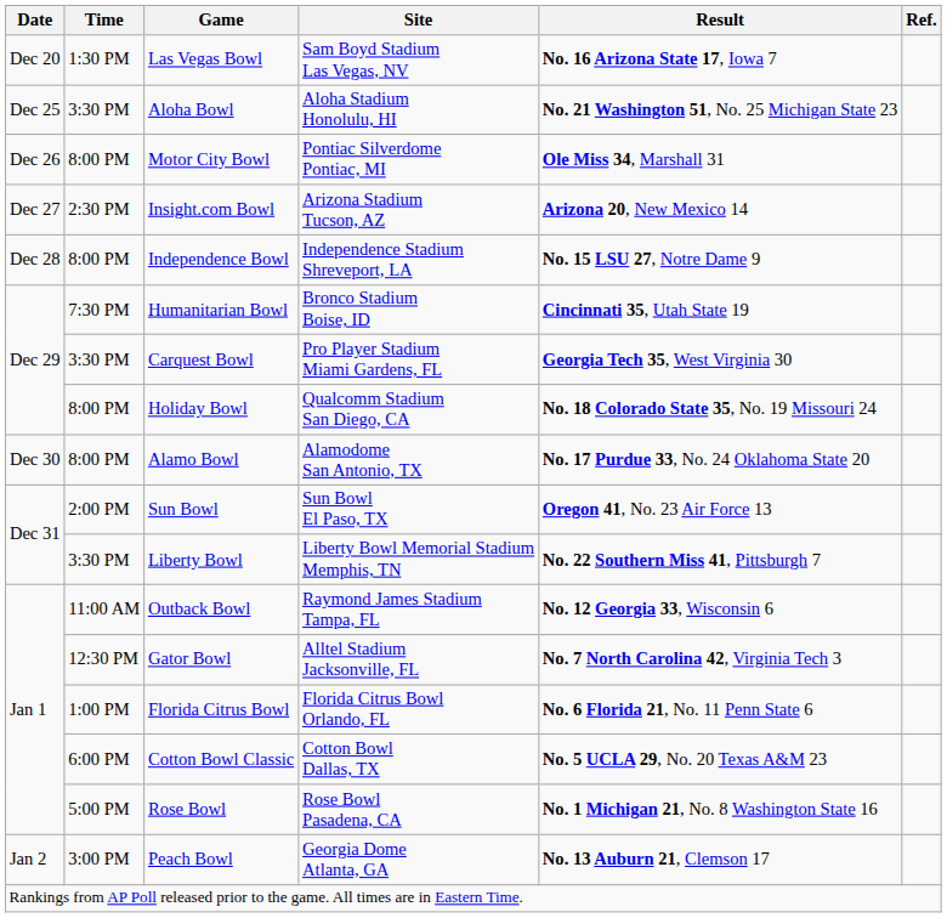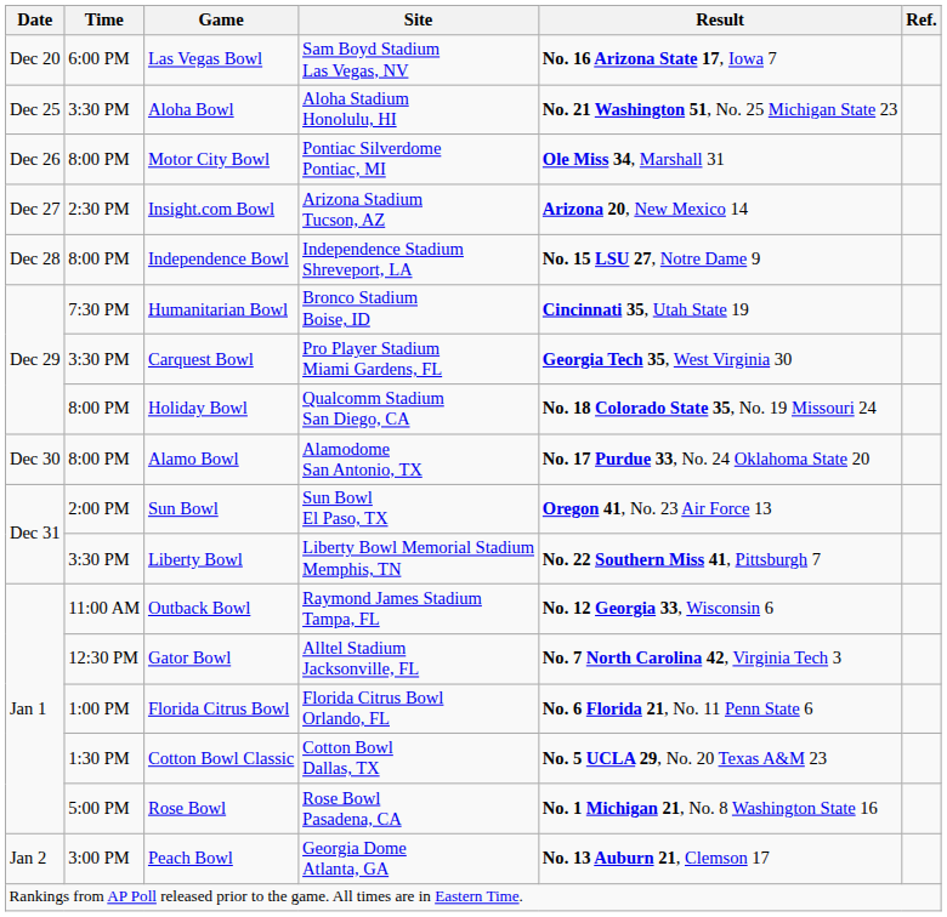Las Vegas Bowl | Time: 1:30 PM -> 6:00 PM
Cotton Bowl Classic | Time: 6:00 PM -> 1:30 PM
